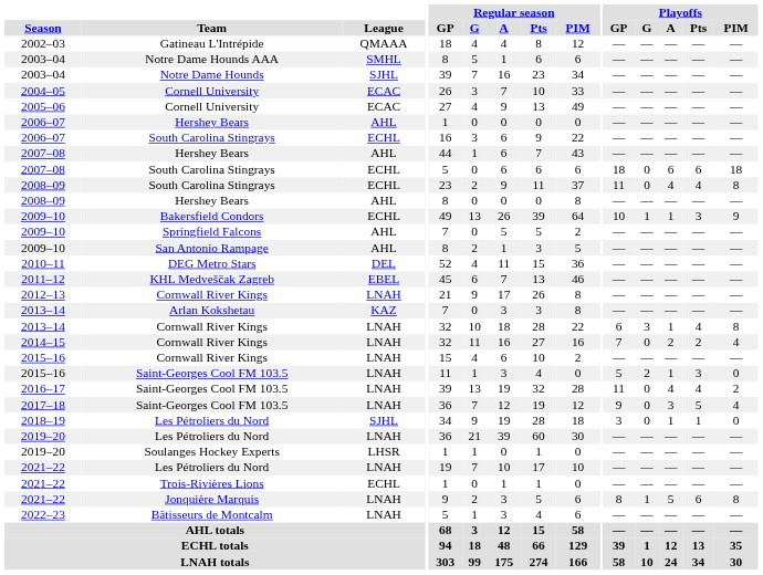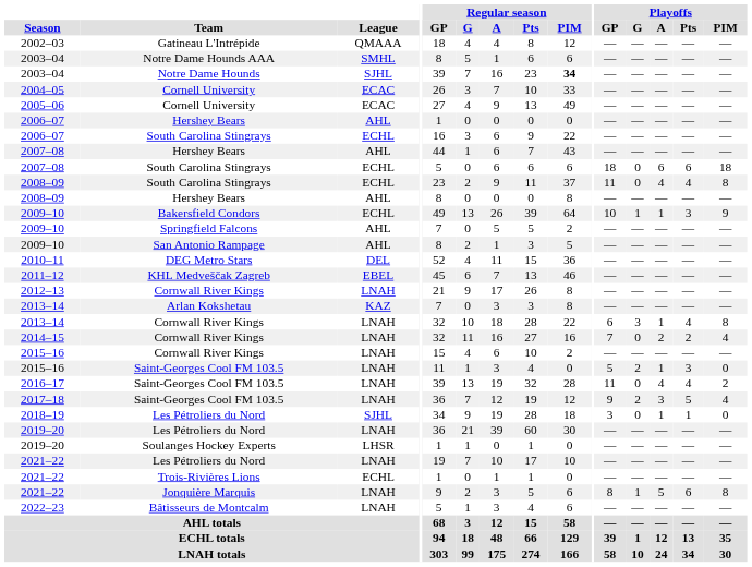2003–04 / Notre Dame Hounds | Regular season / PIM: normal -> bold
2017–18 | Playoffs / G: 0 -> 2
